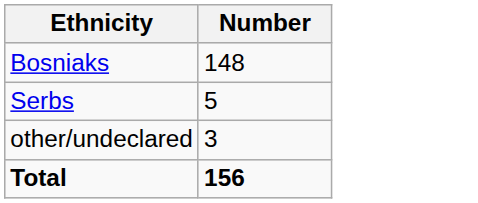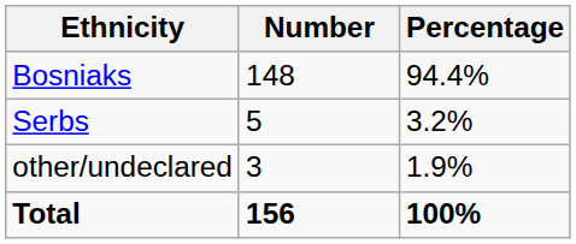+ column: Percentage | 94.4% | 3.2% | 1.9% | 100%
